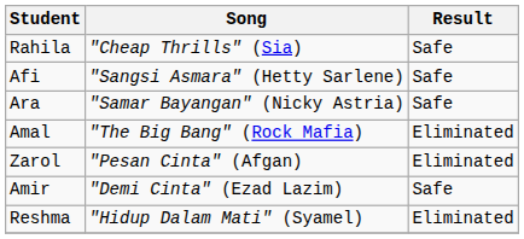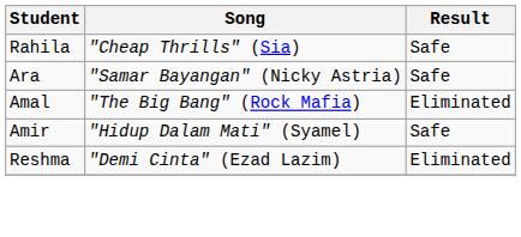- row: Afi | "Sangsi Asmara" (Hetty Sarlene) | Safe
- row: Zarol | "Pesan Cinta" (Afgan) | Eliminated
Amir | Song: "Demi Cinta" (Ezad Lazim) -> "Hidup Dalam Mati" (Syamel)
Reshma | Song: "Hidup Dalam Mati" (Syamel) -> "Demi Cinta" (Ezad Lazim)
